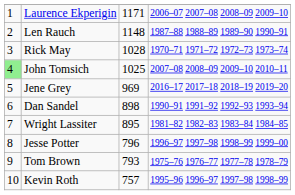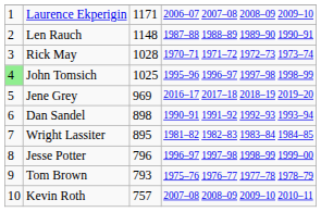John Tomsich | column 4: 2007–08 2008–09 2009–10 2010–11 -> 1995–96 1996–97 1997–98 1998–99
Kevin Roth | column 4: 1995–96 1996–97 1997–98 1998–99 -> 2007–08 2008–09 2009–10 2010–11
